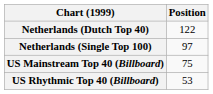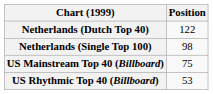Netherlands (Single Top 100) | Position: 97 -> 98
